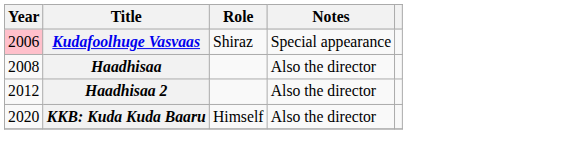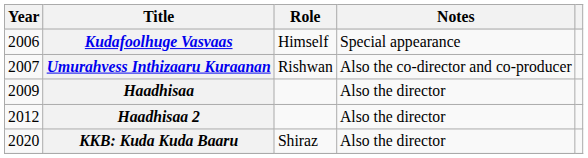Kudafoolhuge Vasvaas | Year: pink background -> no background
Kudafoolhuge Vasvaas | Role: Shiraz -> Himself
+ row: 2007 | Umurahvess Inthizaaru Kuraanan | Rishwan | Also the co-director and co-producer
Haadhisaa | Year: 2008 -> 2009
KKB: Kuda Kuda Baaru | Role: Himself -> Shiraz
